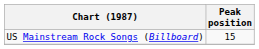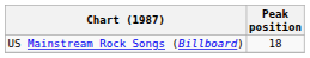US Mainstream Rock Songs (Billboard) | Peak position: 15 -> 18
